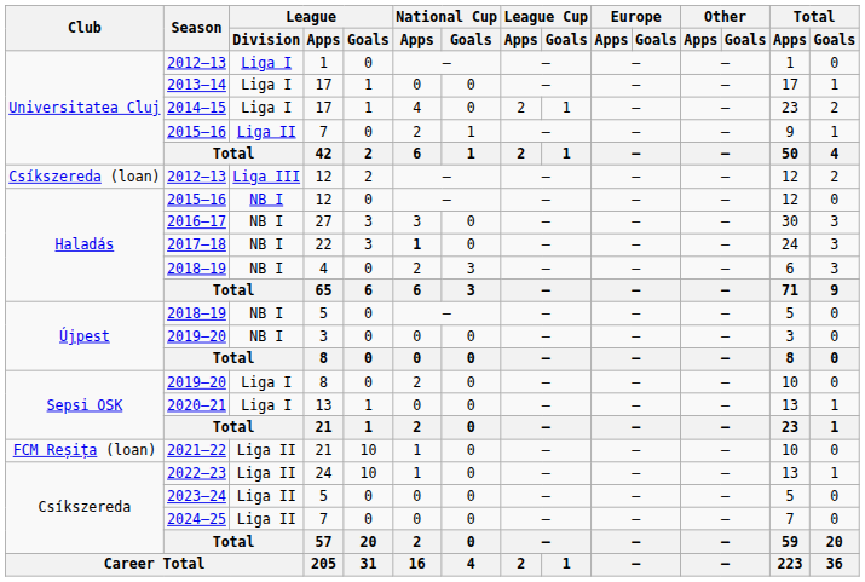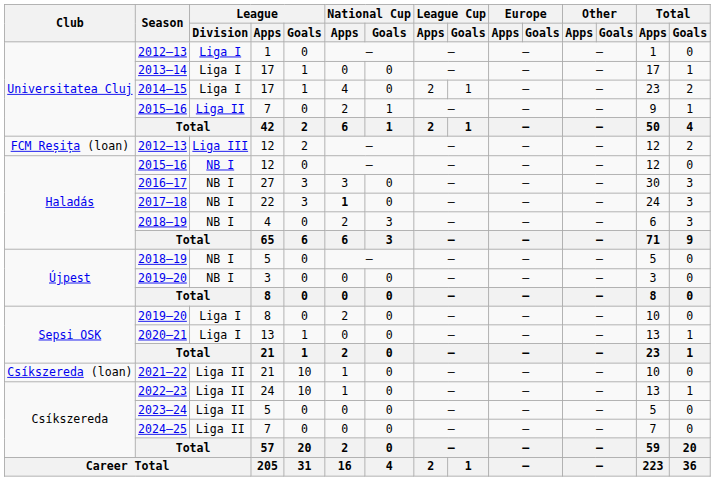2012–13 / 12 | Club: Csíkszereda (loan) -> FCM Reșița (loan)
2021–22 | Club: FCM Reșița (loan) -> Csíkszereda (loan)
